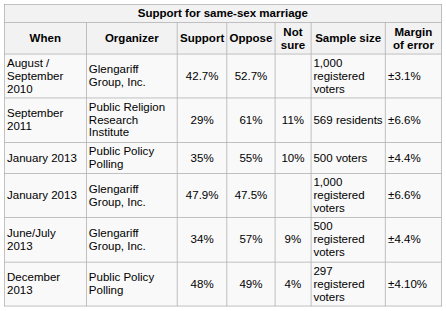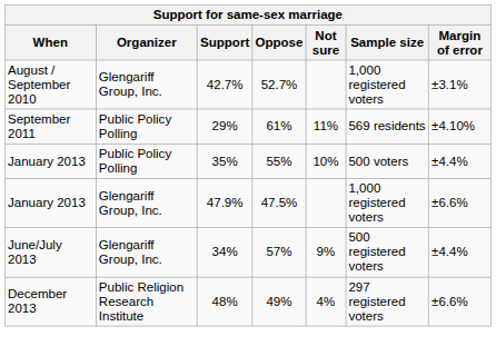29% | Organizer: Public Religion Research Institute -> Public Policy Polling
29% | Margin of error: ±6.6% -> ±4.10%
48% | Organizer: Public Policy Polling -> Public Religion Research Institute
48% | Margin of error: ±4.10% -> ±6.6%
